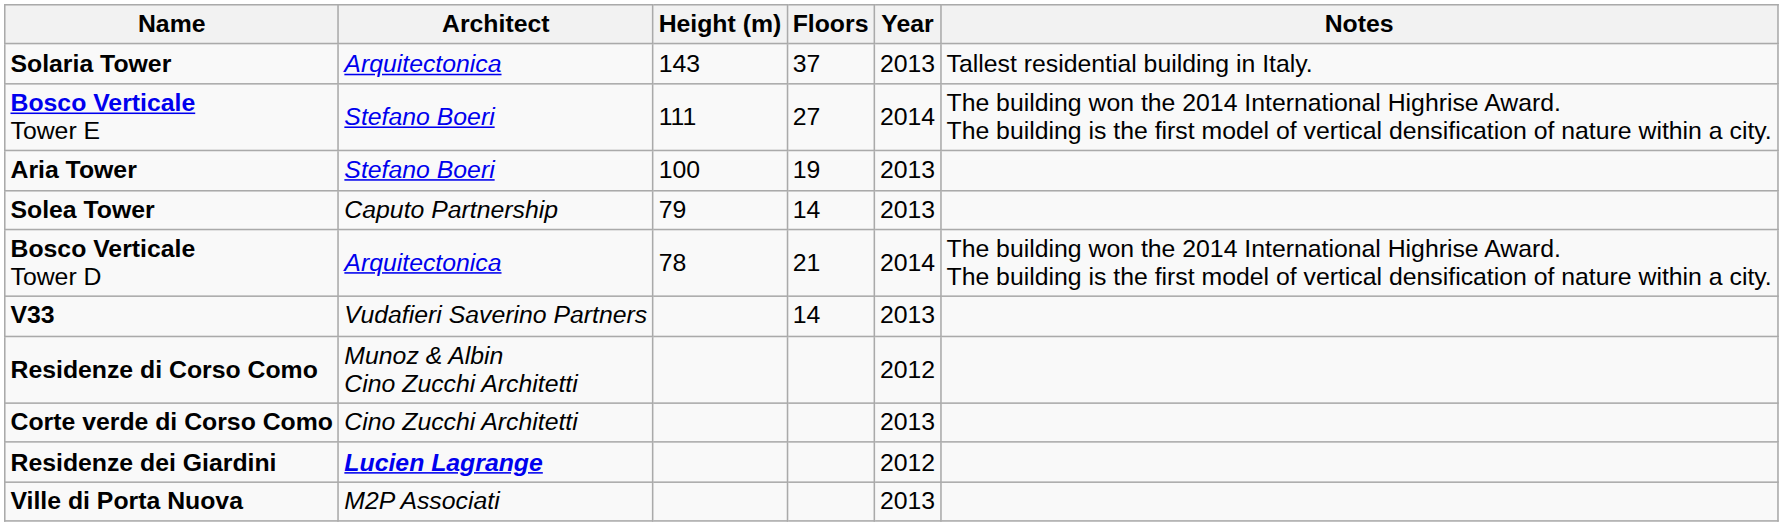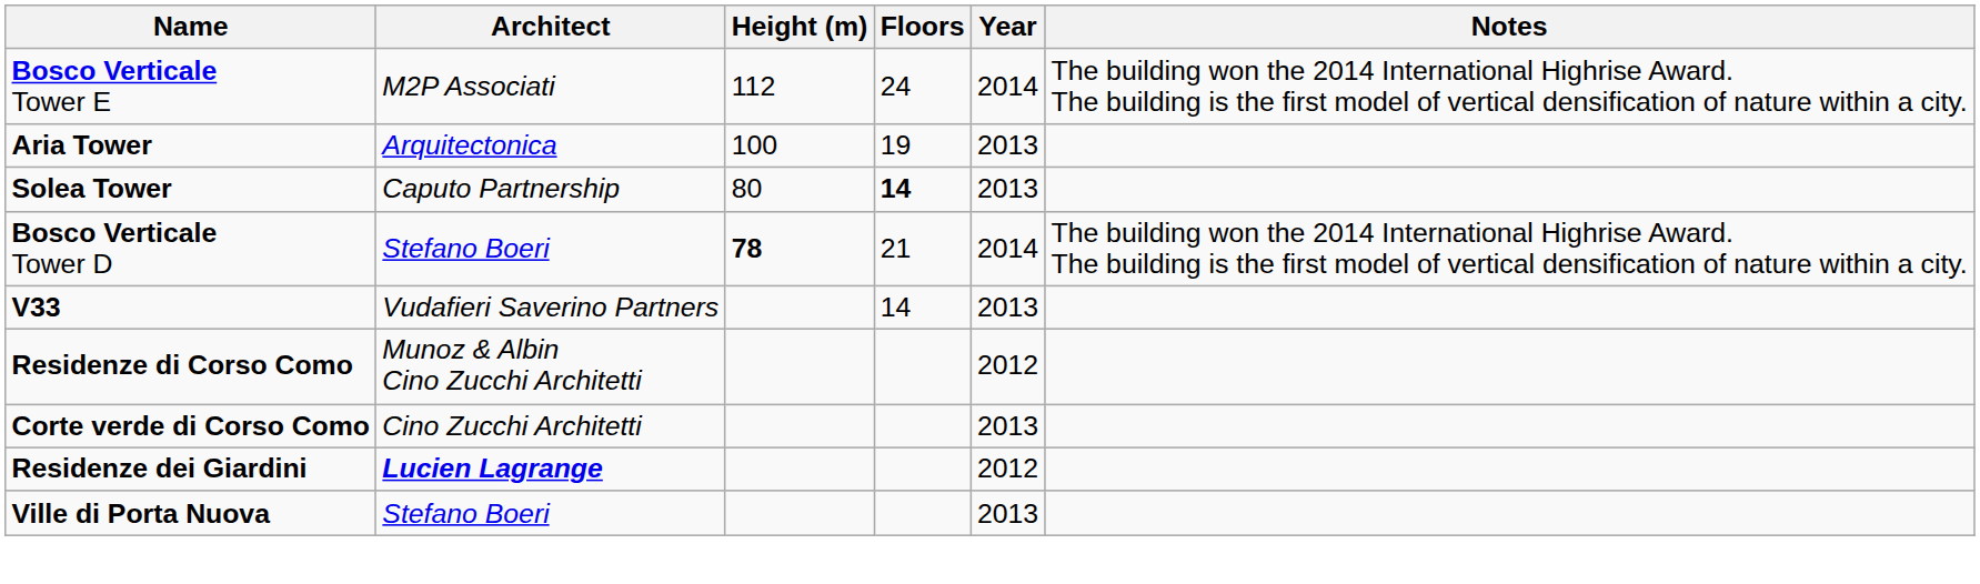- row: Solaria Tower | Arquitectonica | 143 | 37 | 2013 | Tallest residential building in Italy.
Bosco Verticale Tower E | Architect: Stefano Boeri -> M2P Associati
Bosco Verticale Tower E | Height (m): 111 -> 112
Bosco Verticale Tower E | Floors: 27 -> 24
Aria Tower | Architect: Stefano Boeri -> Arquitectonica
Solea Tower | Height (m): 79 -> 80
Solea Tower | Floors: normal -> bold
Bosco Verticale Tower D | Architect: Arquitectonica -> Stefano Boeri
Bosco Verticale Tower D | Height (m): normal -> bold
Ville di Porta Nuova | Architect: M2P Associati -> Stefano Boeri
